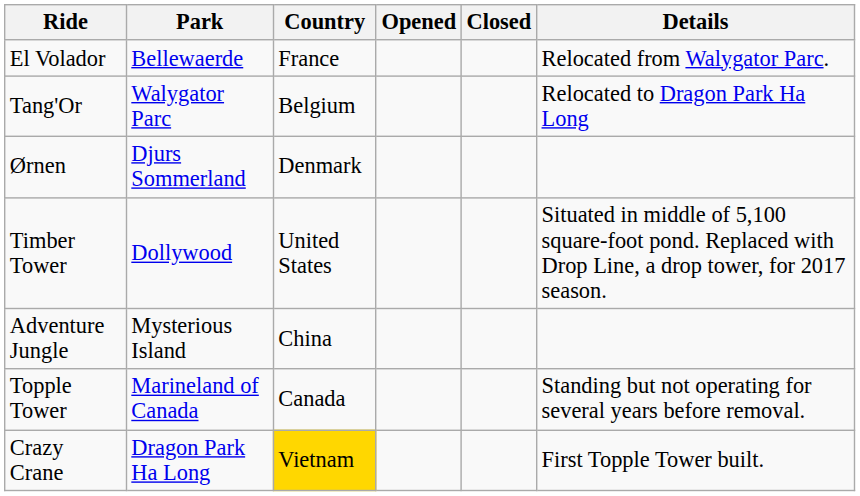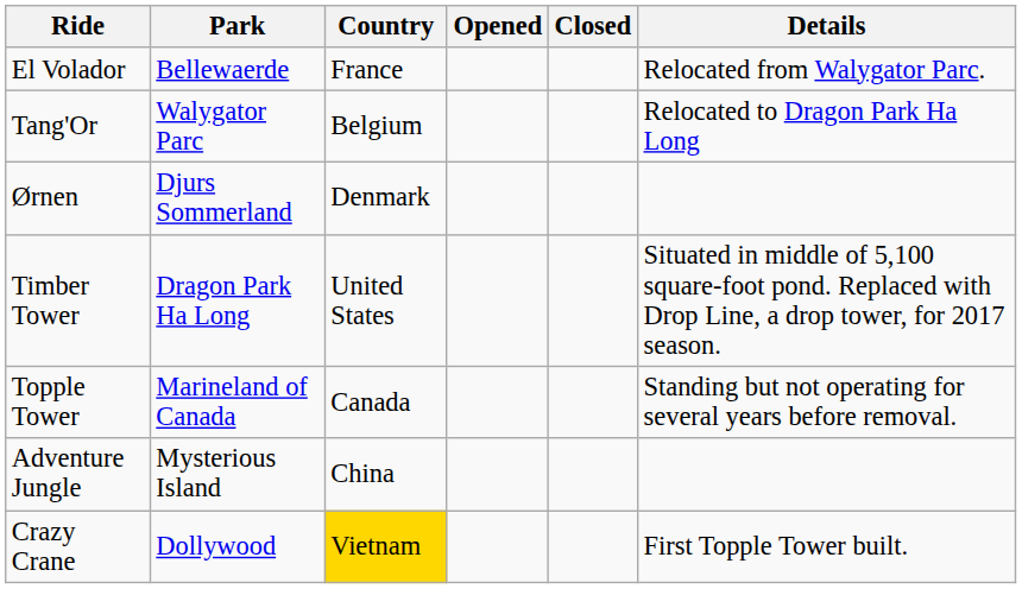Timber Tower | Park: Dollywood -> Dragon Park Ha Long
rows swapped: Topple Tower <-> Adventure Jungle
Crazy Crane | Park: Dragon Park Ha Long -> Dollywood
